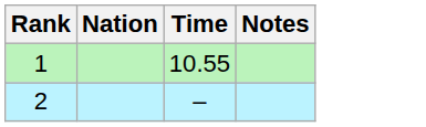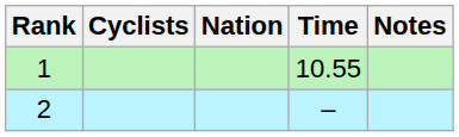+ column: Cyclists
